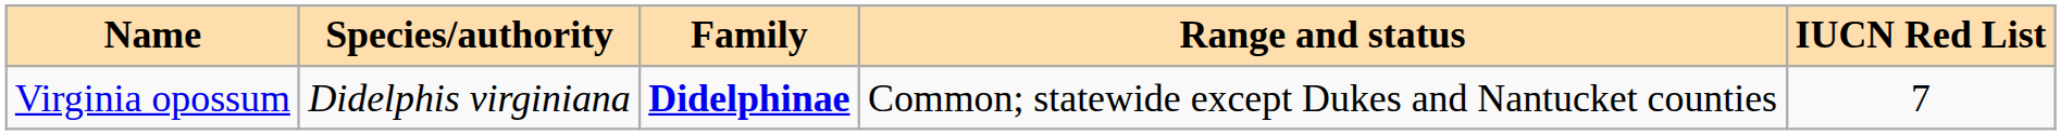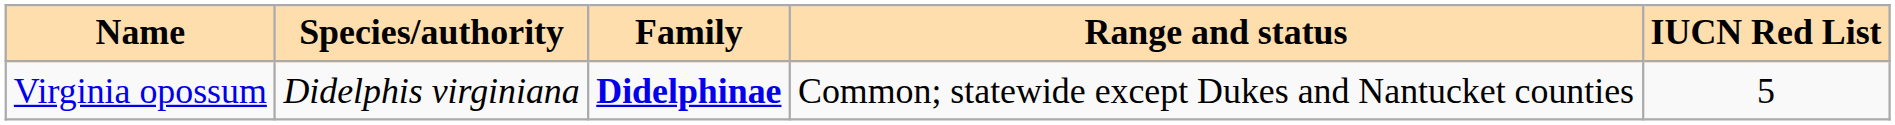Virginia opossum | IUCN Red List: 7 -> 5
